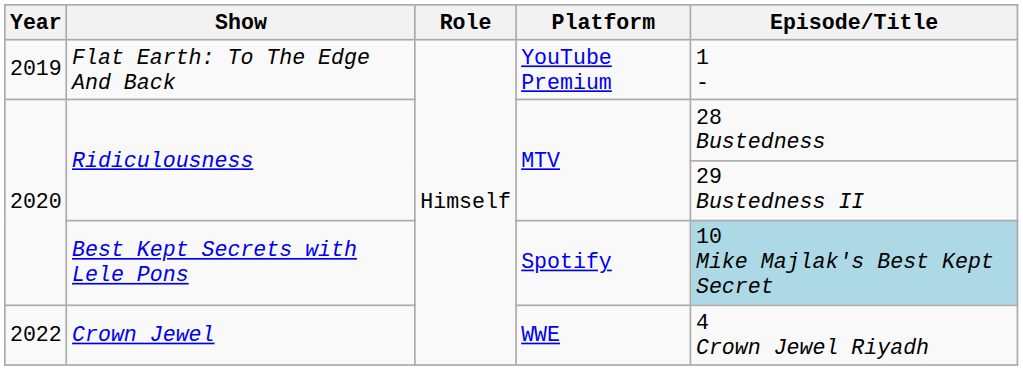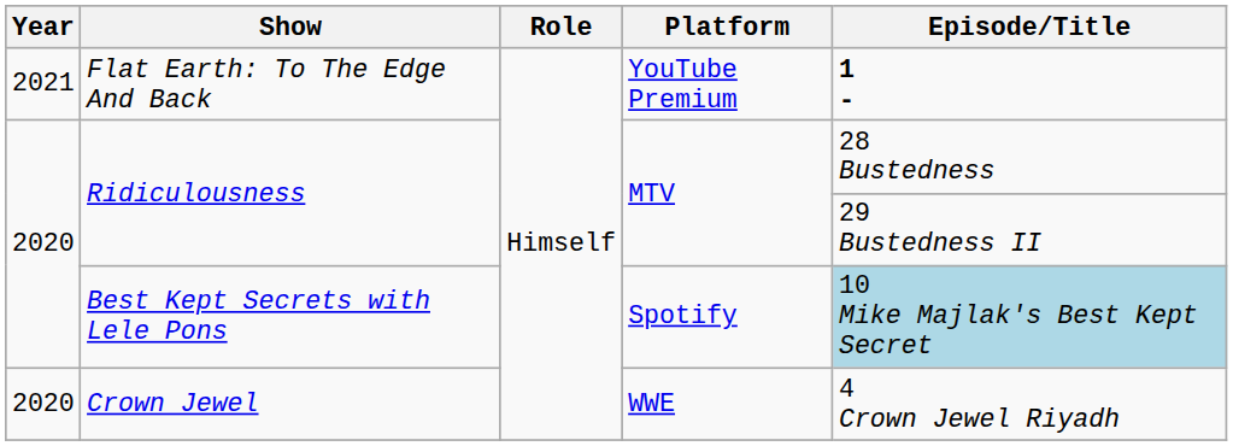Flat Earth: To The Edge And Back | Year: 2019 -> 2021
Flat Earth: To The Edge And Back | Episode/Title: normal -> bold
Crown Jewel | Year: 2022 -> 2020
